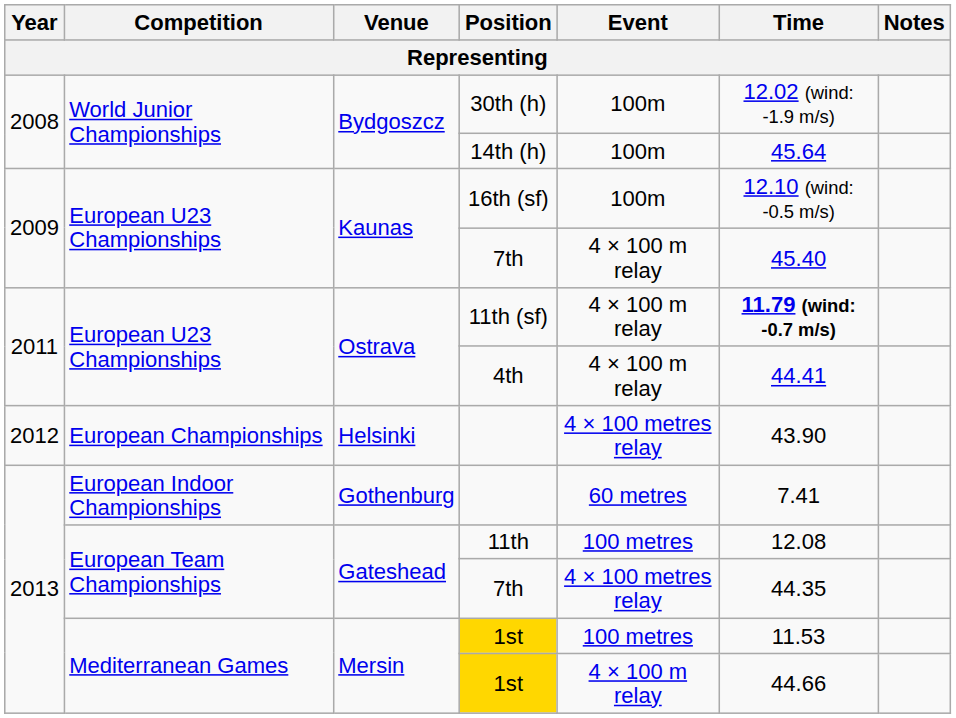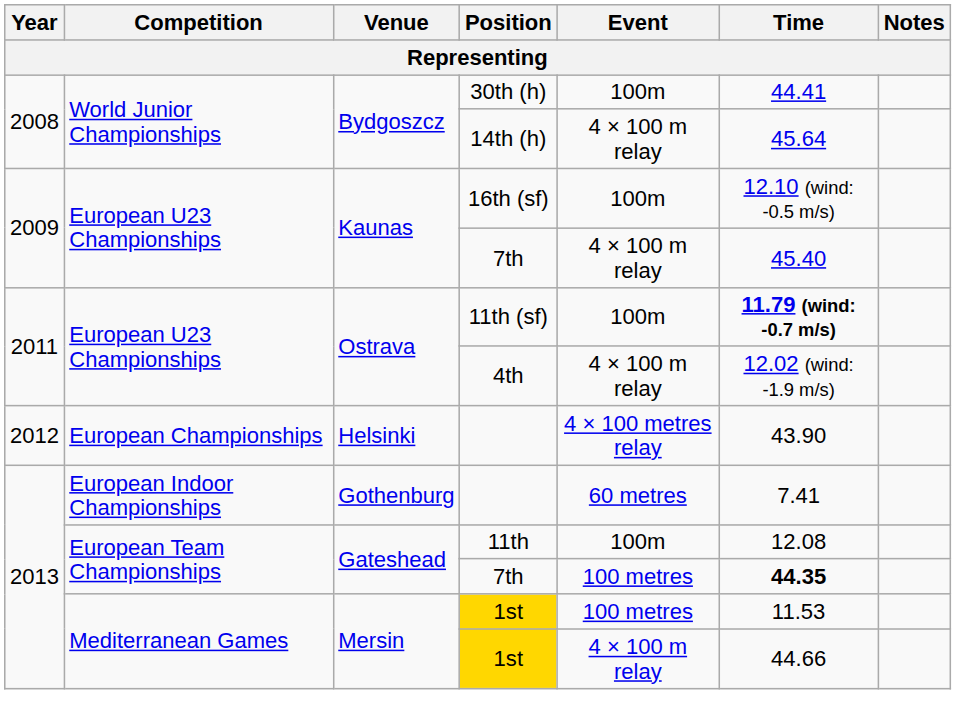30th (h) | Time: 12.02 (wind: -1.9 m/s) -> 44.41
14th (h) | Event: 100m -> 4 × 100 m relay
11th (sf) | Event: 4 × 100 m relay -> 100m
4th | Time: 44.41 -> 12.02 (wind: -1.9 m/s)
11th | Event: 100 metres -> 100m
Gateshead / 7th | Event: 4 × 100 metres relay -> 100 metres
Gateshead / 7th | Time: normal -> bold
